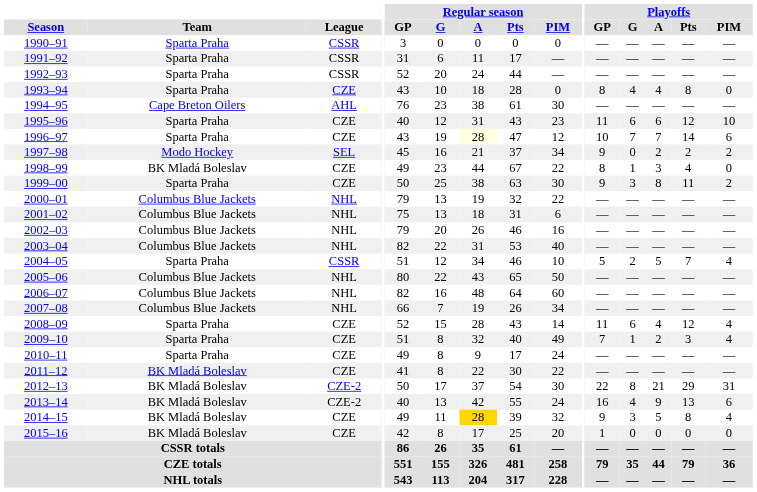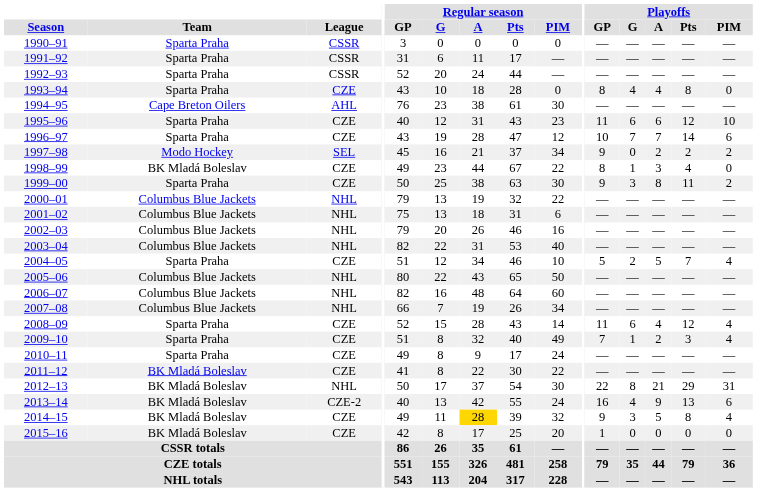1996–97 | Regular season / A: lightyellow background -> no background
2004–05 | League: CSSR -> CZE
2012–13 | League: CZE-2 -> NHL
